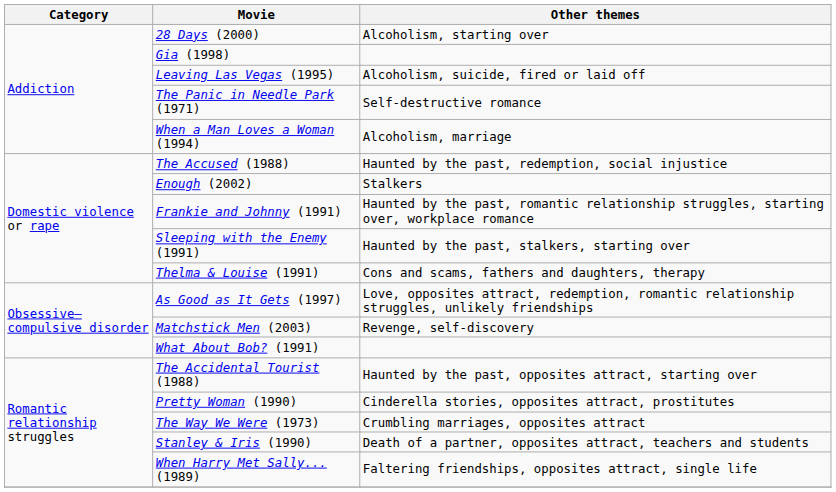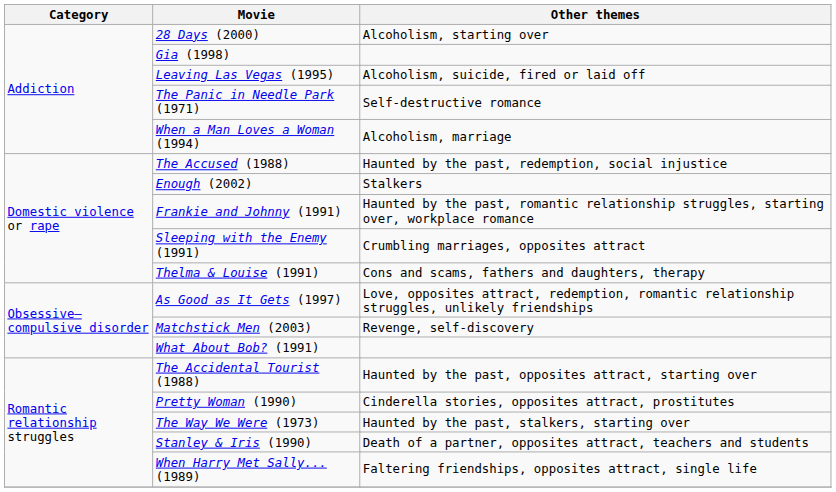Sleeping with the Enemy (1991) | Other themes: Haunted by the past, stalkers, starting over -> Crumbling marriages, opposites attract
The Way We Were (1973) | Other themes: Crumbling marriages, opposites attract -> Haunted by the past, stalkers, starting over
